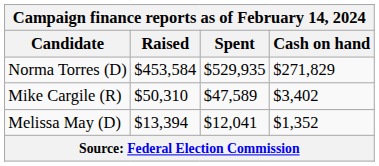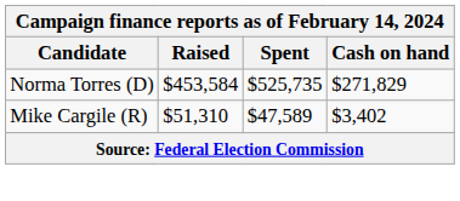Norma Torres (D) | Spent: $529,935 -> $525,735
Mike Cargile (R) | Raised: $50,310 -> $51,310
- row: Melissa May (D) | $13,394 | $12,041 | $1,352
